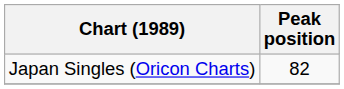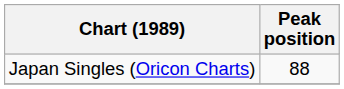Japan Singles (Oricon Charts) | Peak position: 82 -> 88
